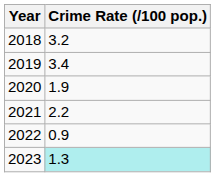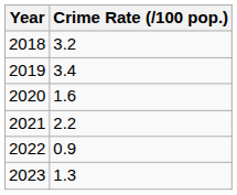2020 | Crime Rate (/100 pop.): 1.9 -> 1.6
2023 | Crime Rate (/100 pop.): paleturquoise background -> no background
